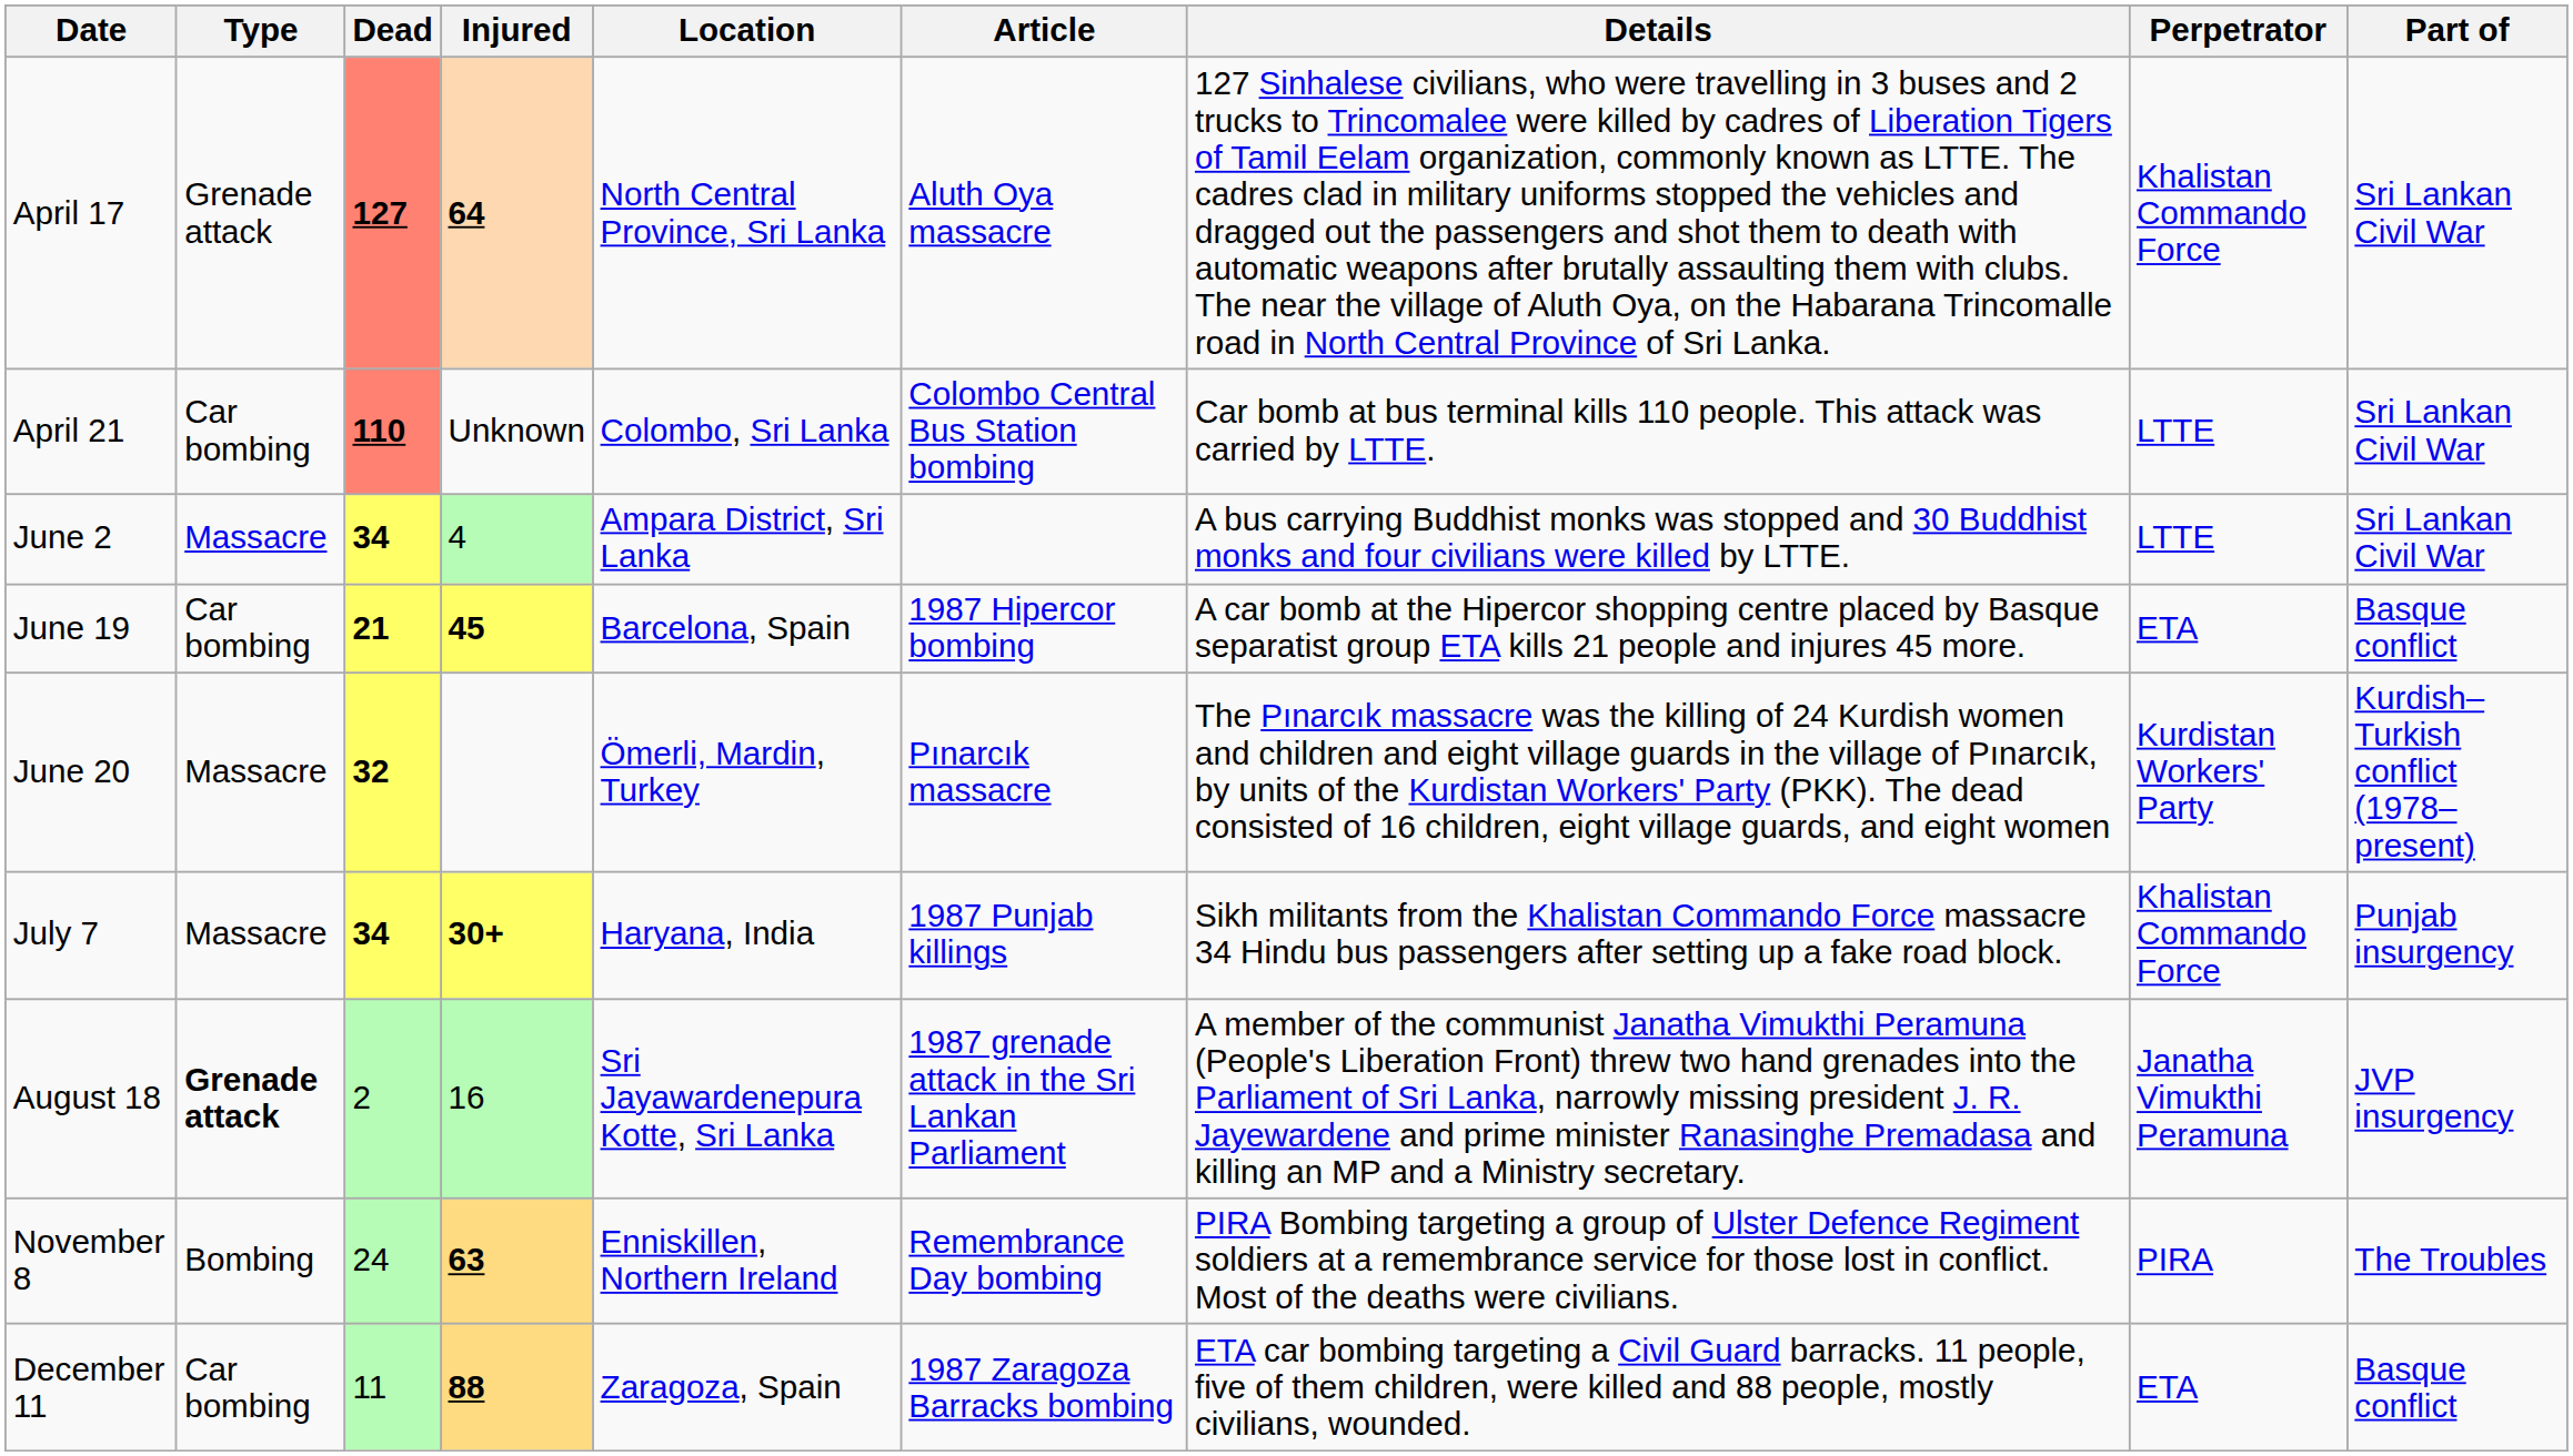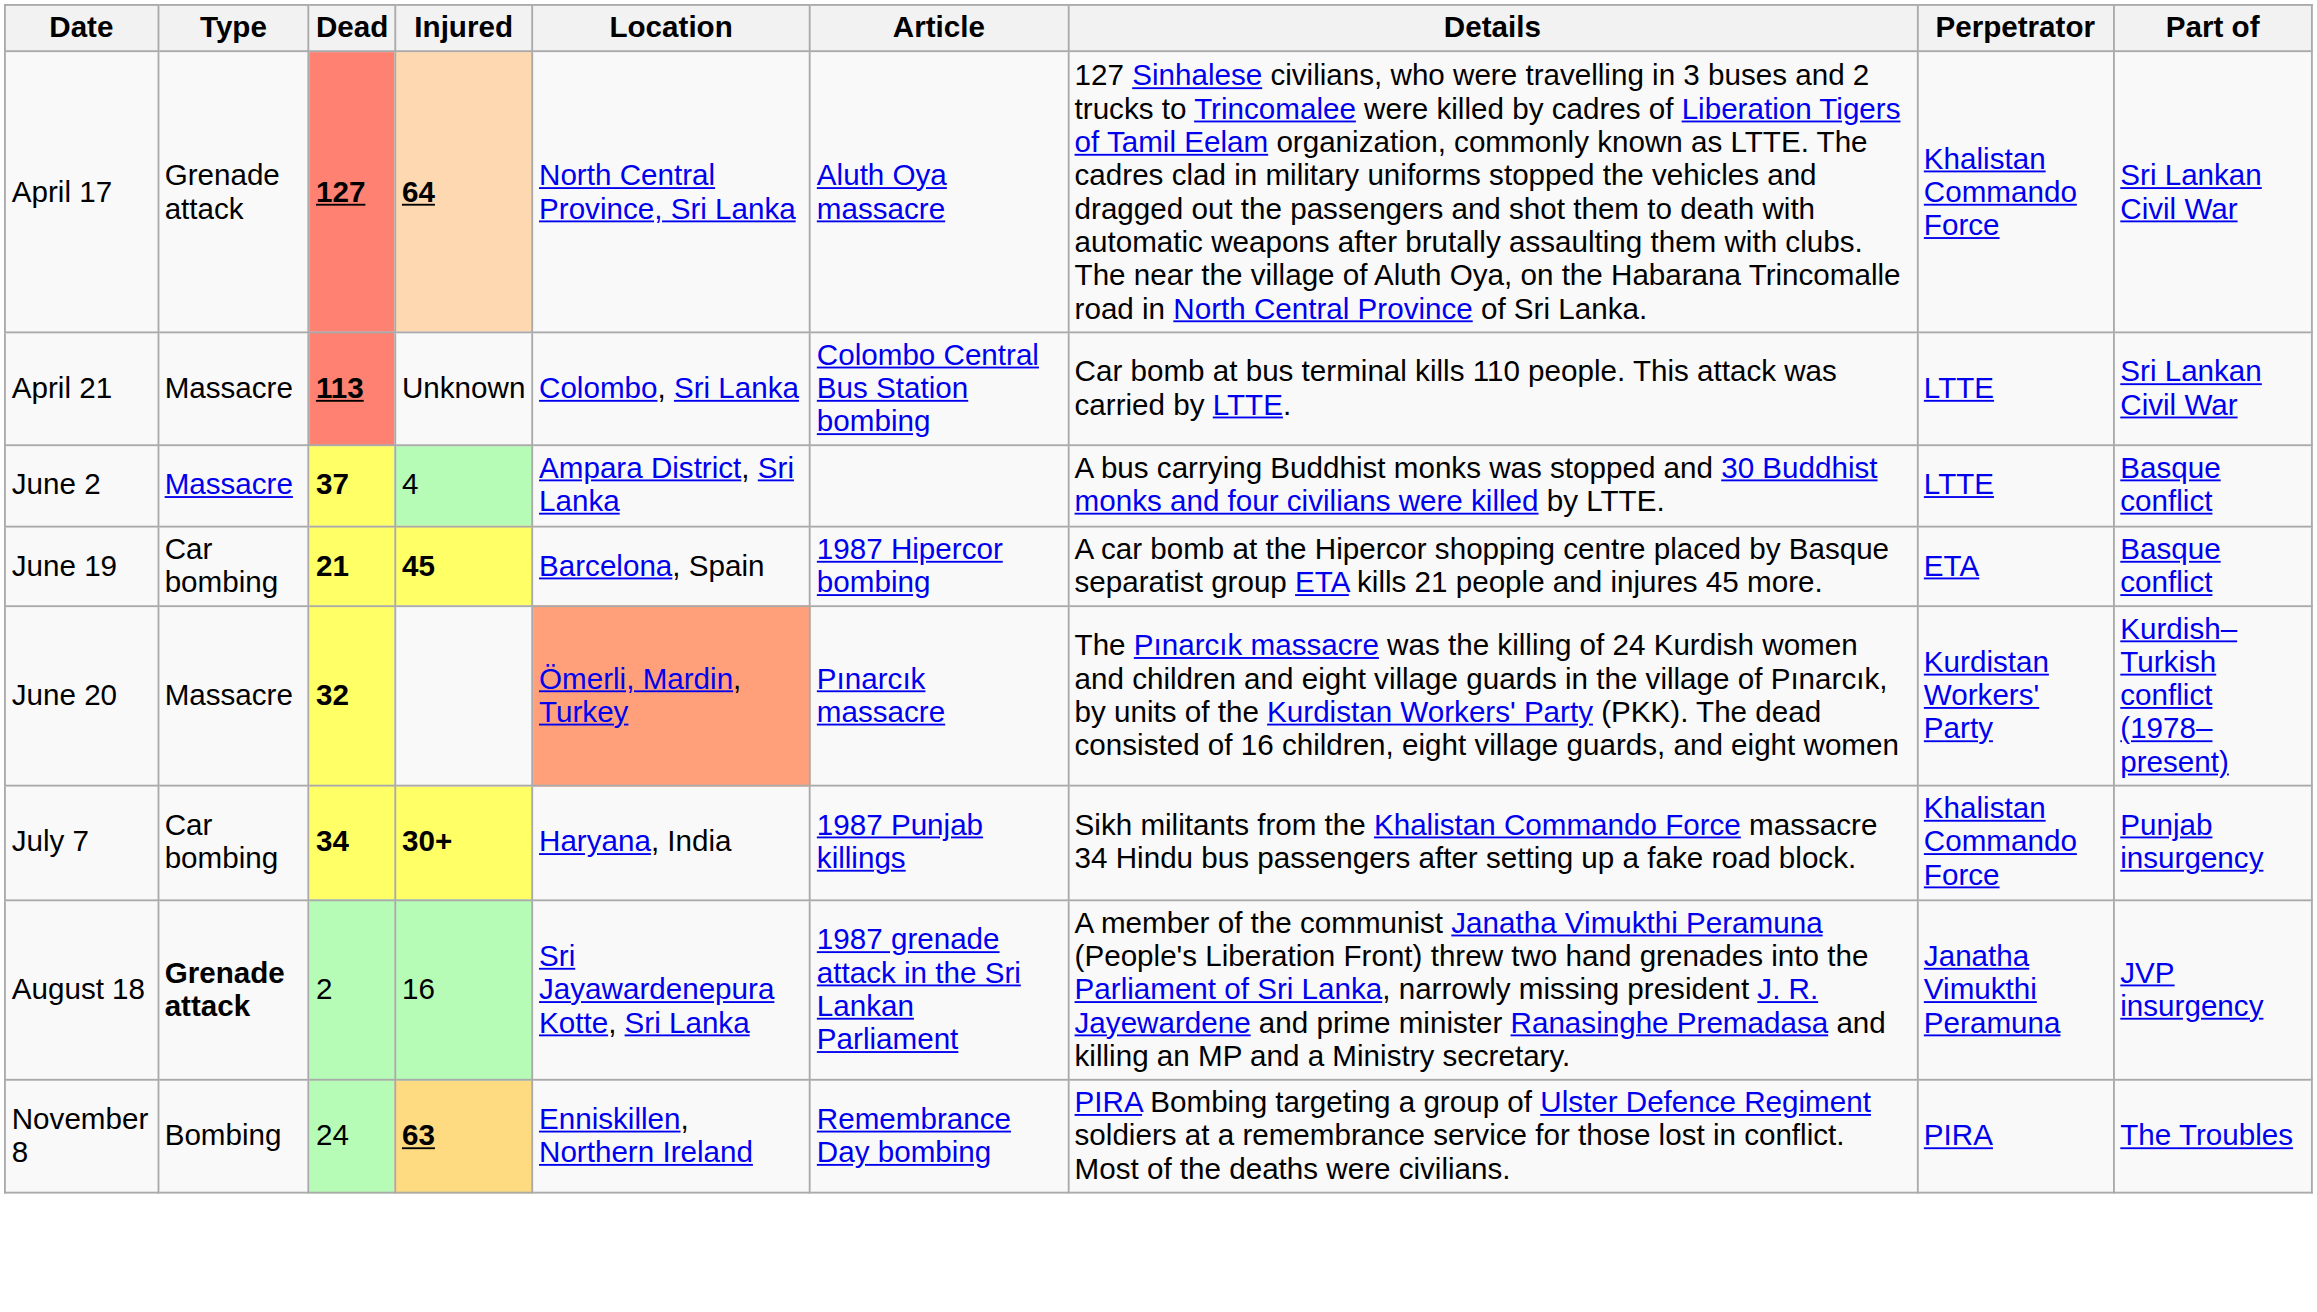April 21 | Type: Car bombing -> Massacre
April 21 | Dead: 110 -> 113
June 2 | Dead: 34 -> 37
June 2 | Part of: Sri Lankan Civil War -> Basque conflict
June 20 | Location: no background -> lightsalmon background
July 7 | Type: Massacre -> Car bombing
- row: December 11 | Car bombing | 11 | 88 | Zaragoza, Spain | 1987 Zaragoza Barracks bombing | ETA car bombing targeting a Civil Guard barracks. 11 people, five of them children, were killed and 88 people, mostly civilians, wounded. | ETA | Basque conflict
